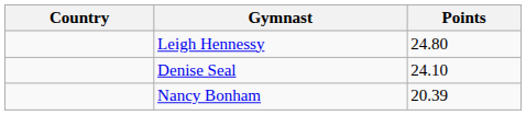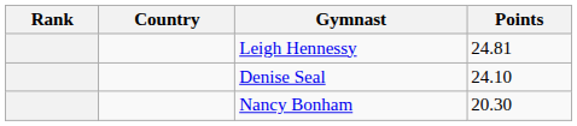+ column: Rank
Leigh Hennessy | Points: 24.80 -> 24.81
Nancy Bonham | Points: 20.39 -> 20.30
